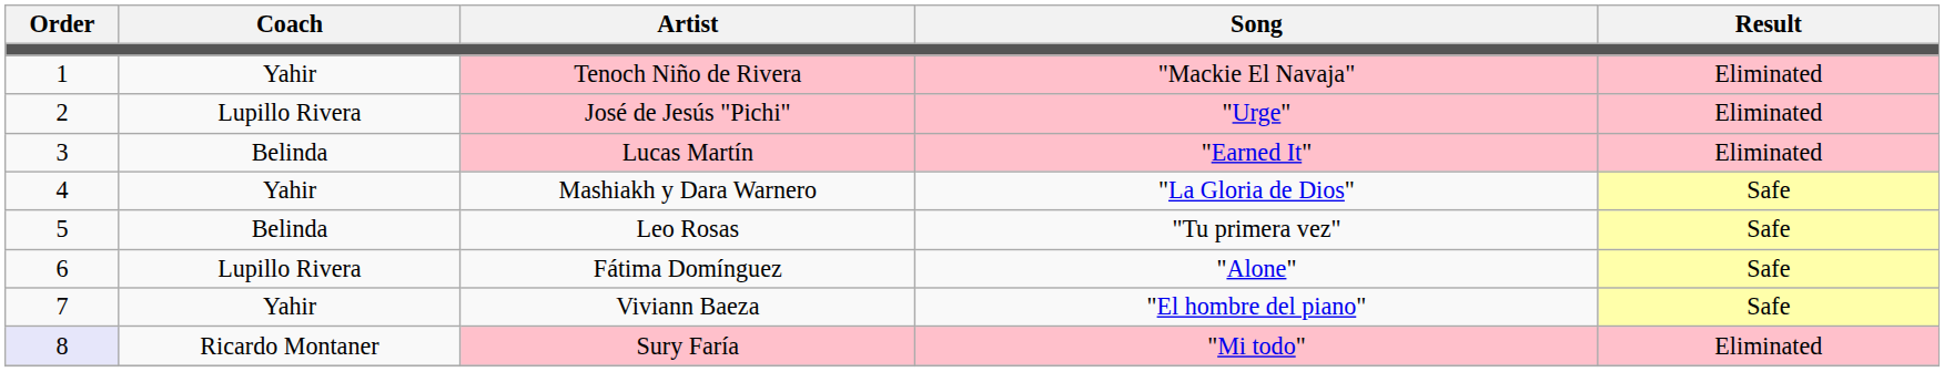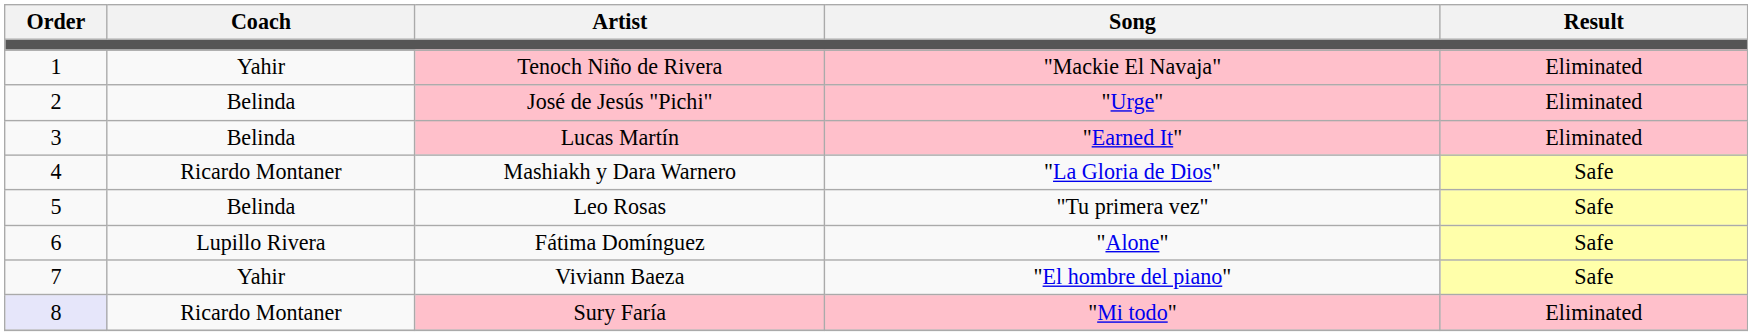José de Jesús "Pichi" | Coach: Lupillo Rivera -> Belinda
Mashiakh y Dara Warnero | Coach: Yahir -> Ricardo Montaner
